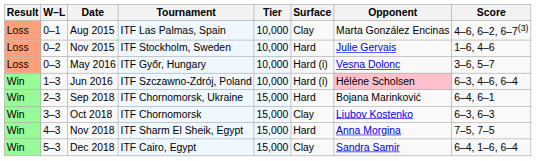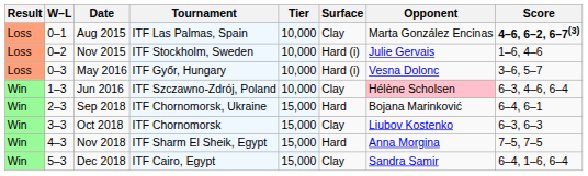Aug 2015 | Score: normal -> bold
Nov 2015 | Surface: Hard -> Hard (i)
Jun 2016 | Surface: Hard (i) -> Clay
